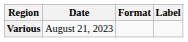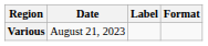columns swapped: Format <-> Label
